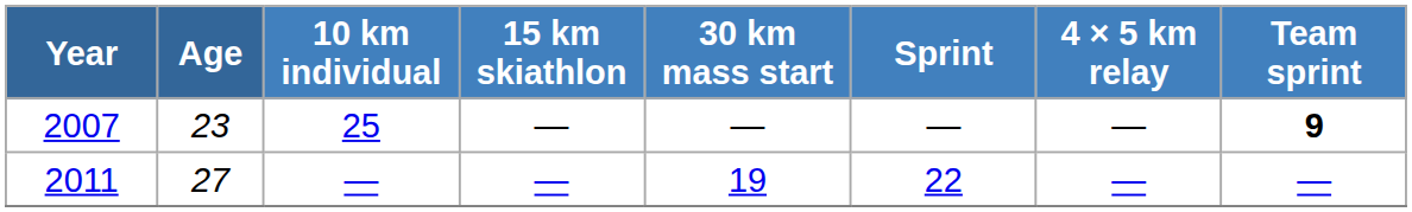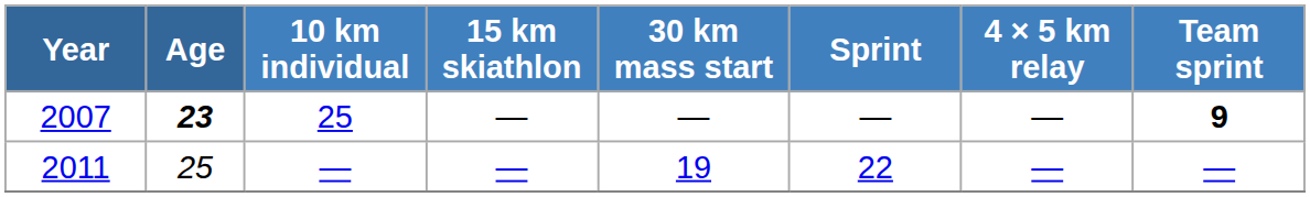2007 | Age: normal -> bold
2011 | Age: 27 -> 25
